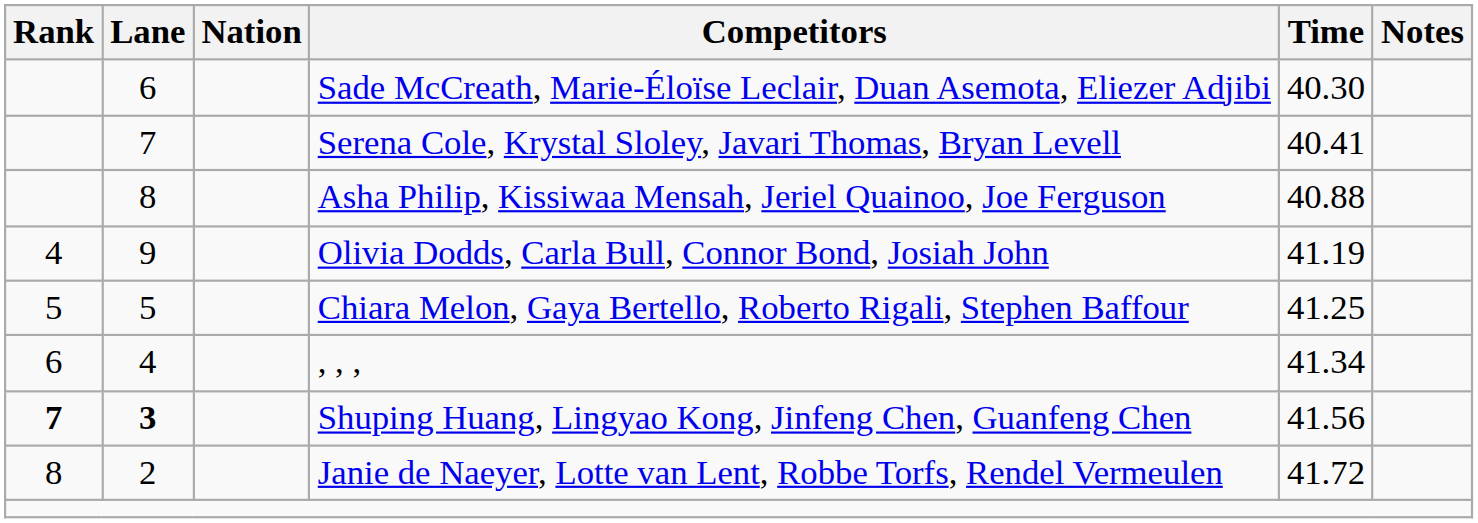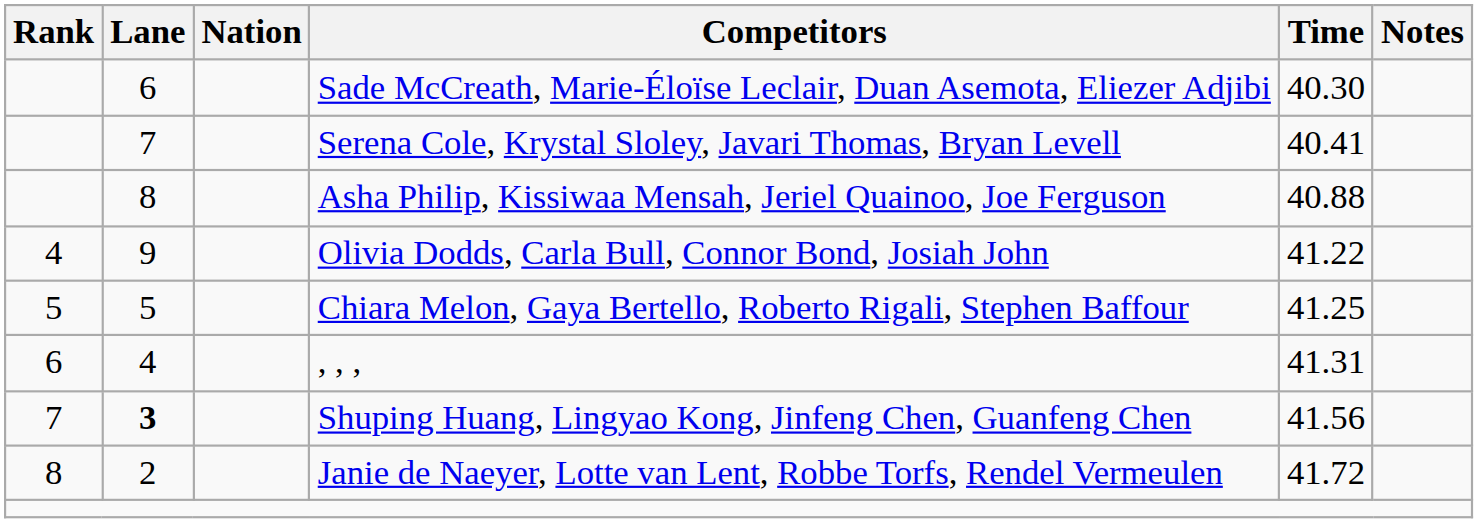Olivia Dodds, Carla Bull, Connor Bond, Josiah John | Time: 41.19 -> 41.22
, , , | Time: 41.34 -> 41.31
Shuping Huang, Lingyao Kong, Jinfeng Chen, Guanfeng Chen | Rank: bold -> normal
